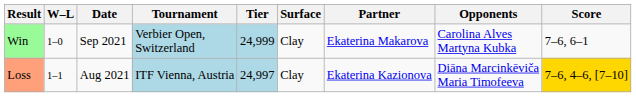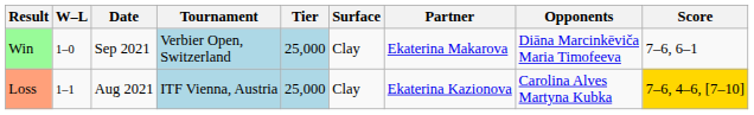Win | Tier: 24,999 -> 25,000
Win | Opponents: Carolina Alves Martyna Kubka -> Diāna Marcinkēviča Maria Timofeeva
Loss | Tier: 24,997 -> 25,000
Loss | Opponents: Diāna Marcinkēviča Maria Timofeeva -> Carolina Alves Martyna Kubka
